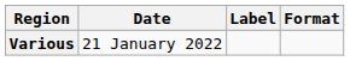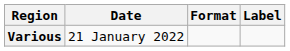columns swapped: Format <-> Label
